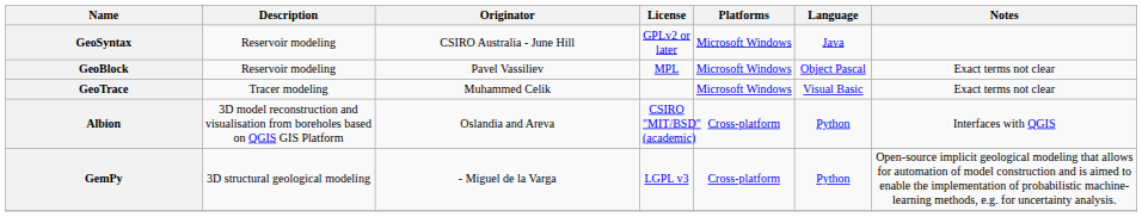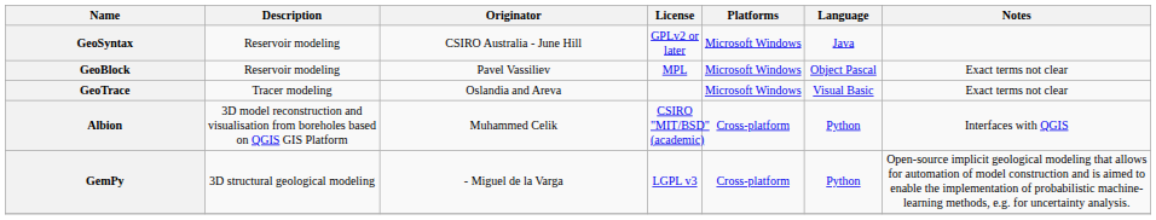GeoTrace | Originator: Muhammed Celik -> Oslandia and Areva
Albion | Originator: Oslandia and Areva -> Muhammed Celik
